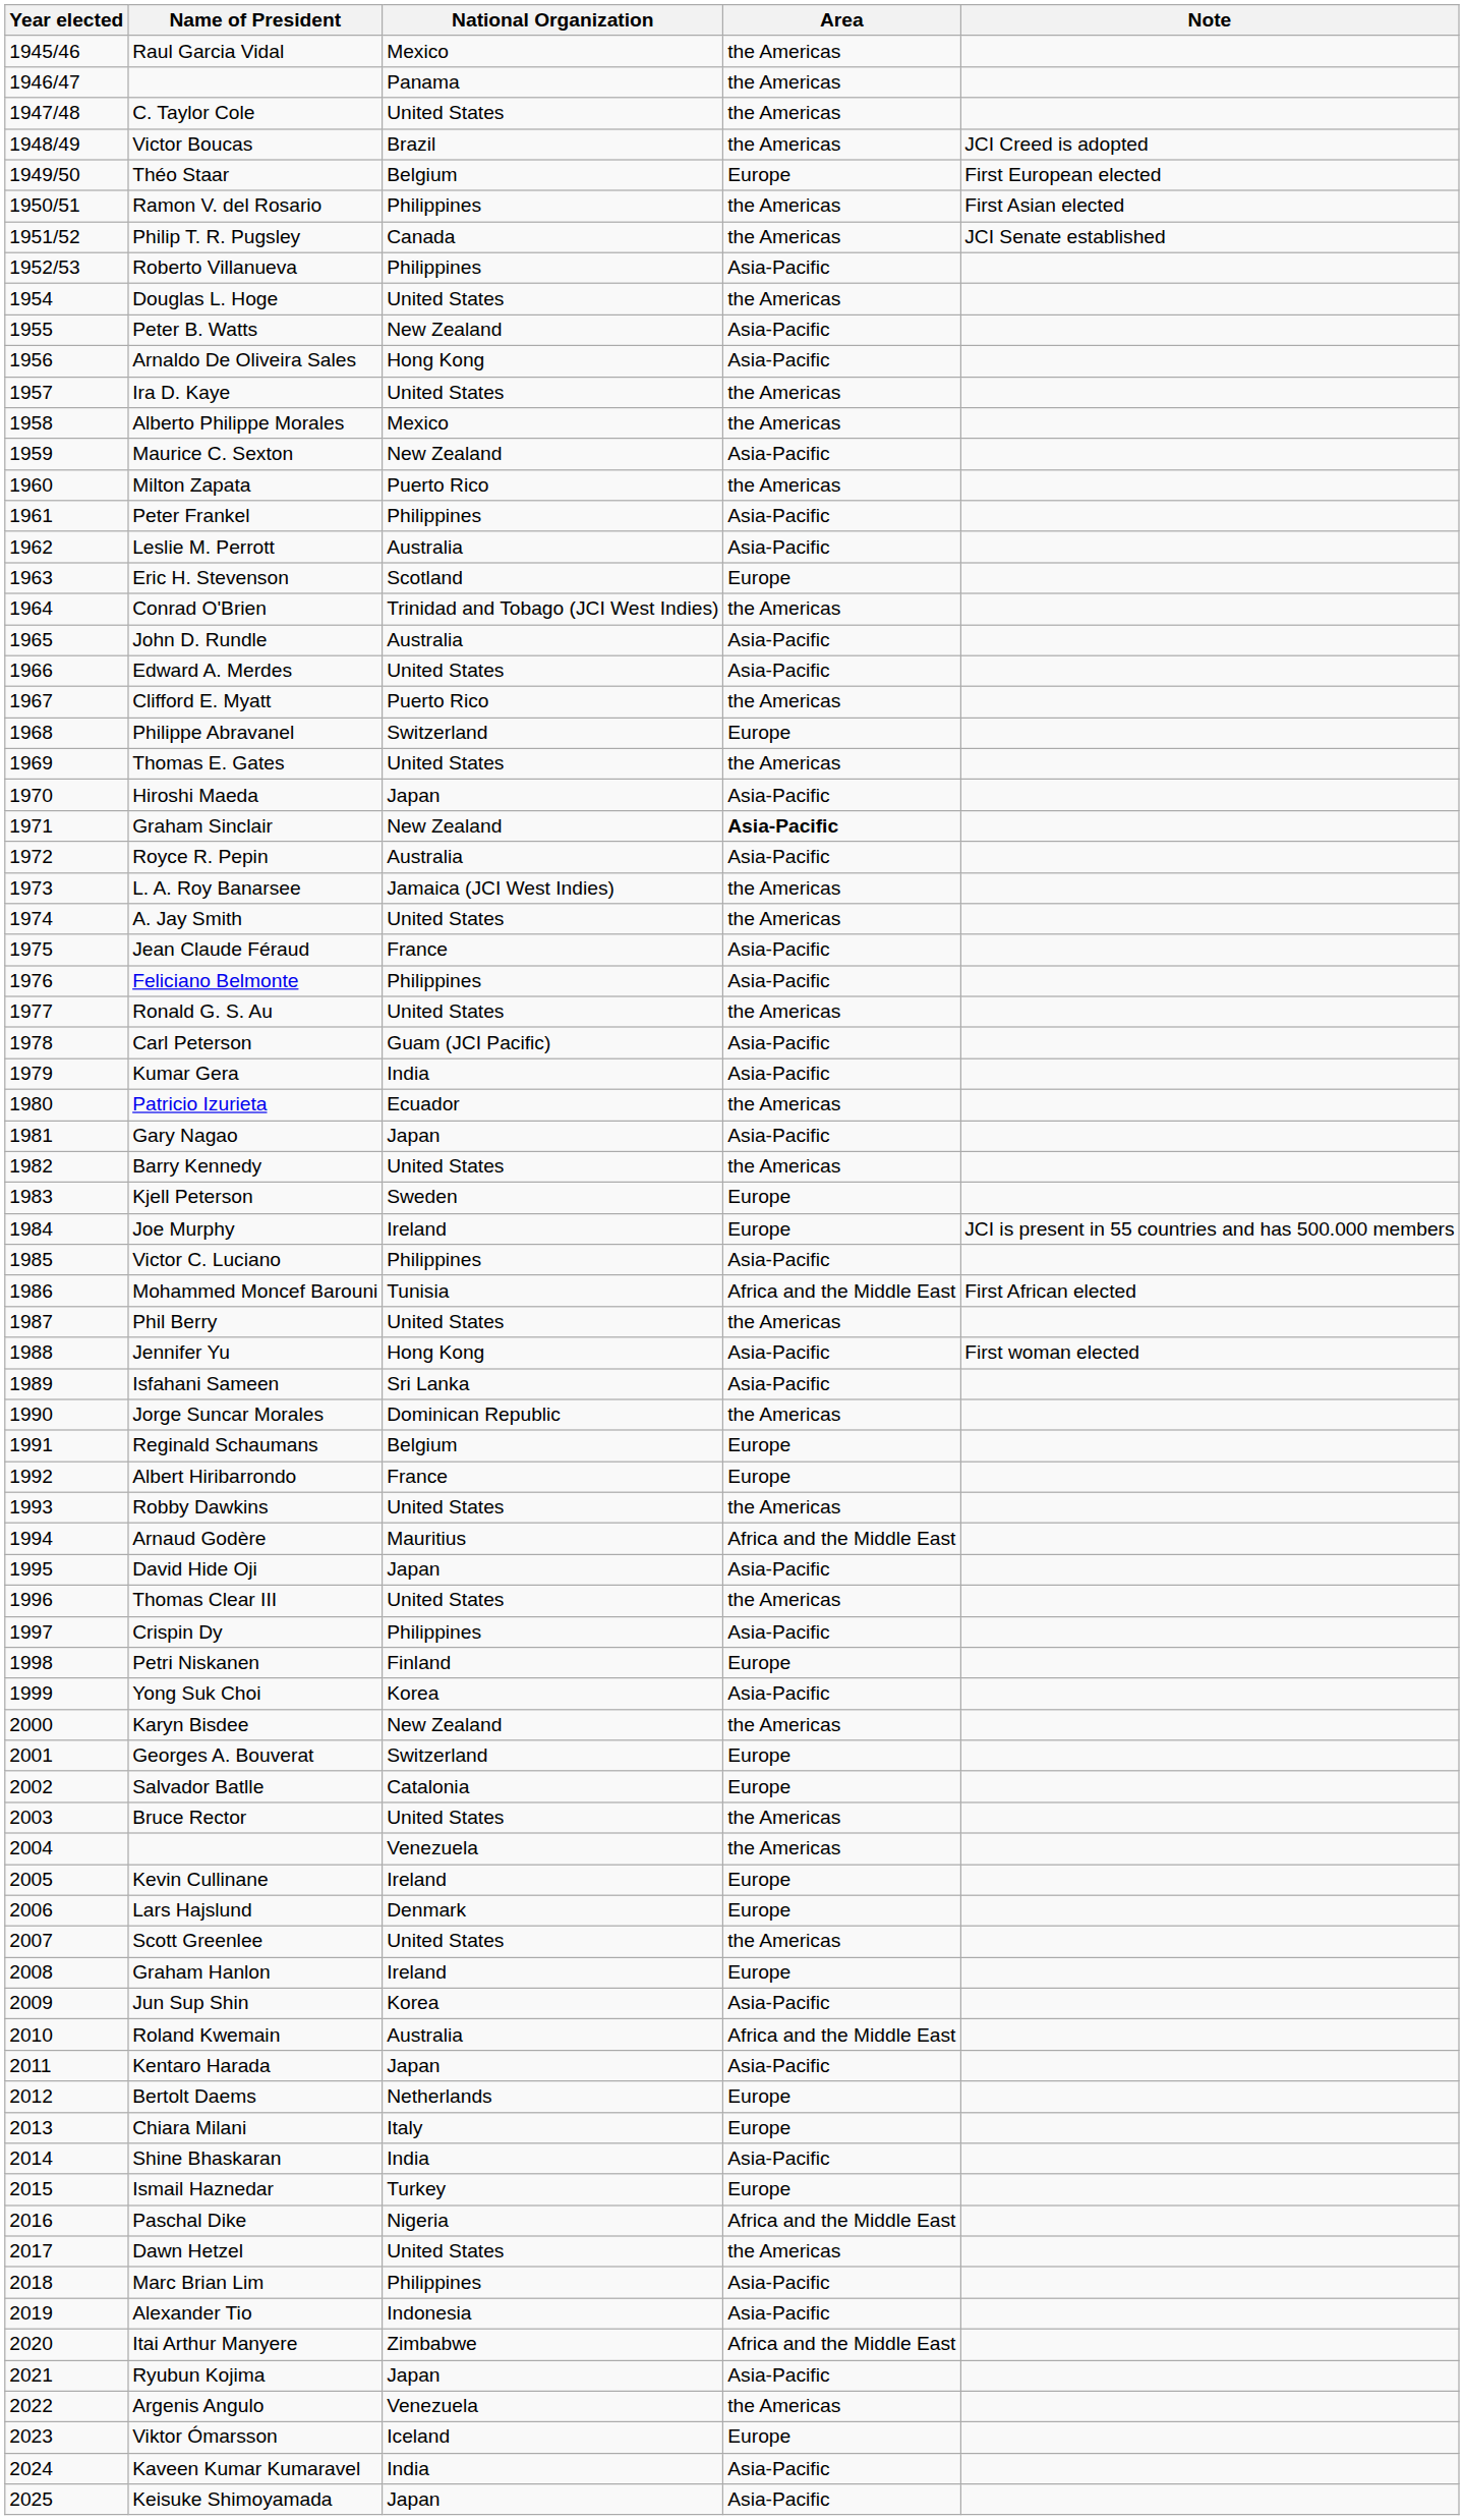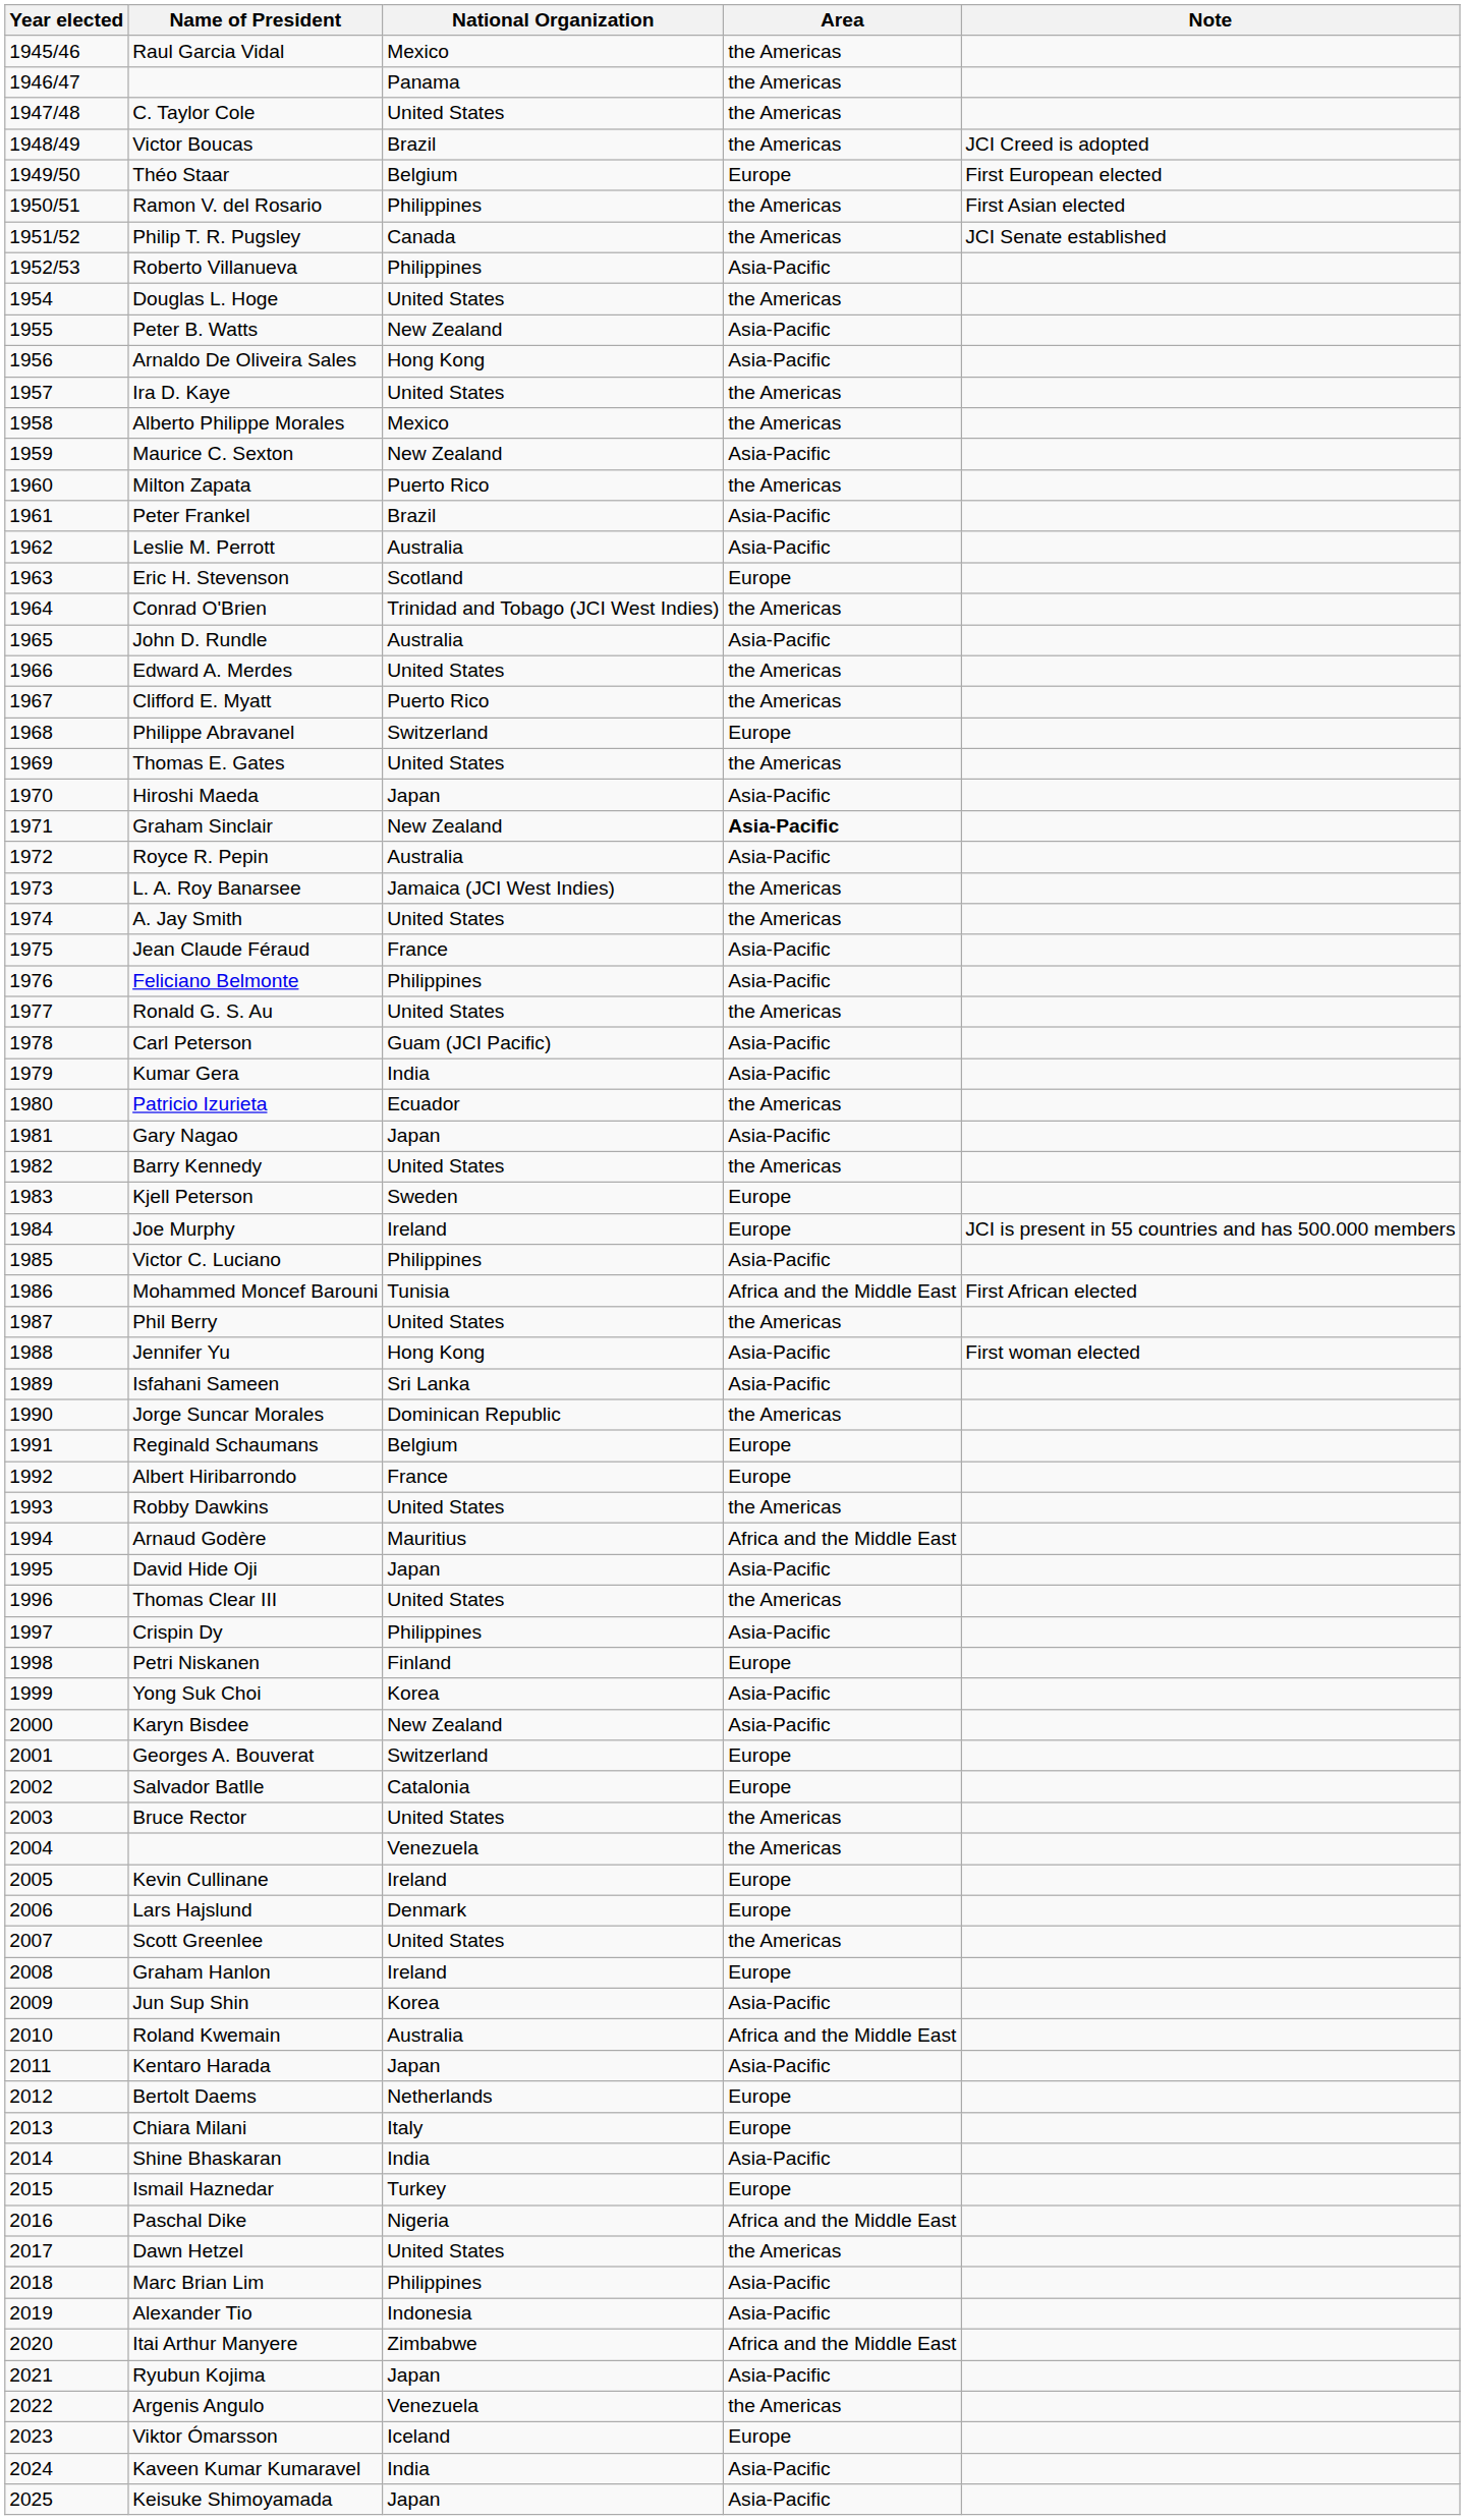Peter Frankel | National Organization: Philippines -> Brazil
Edward A. Merdes | Area: Asia-Pacific -> the Americas
Karyn Bisdee | Area: the Americas -> Asia-Pacific
